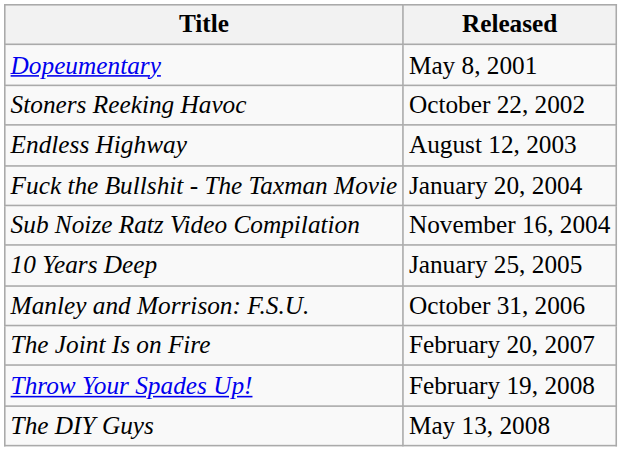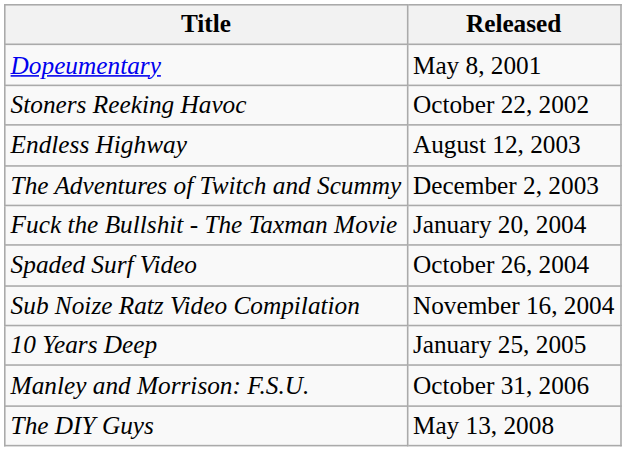+ row: The Adventures of Twitch and Scummy | December 2, 2003
+ row: Spaded Surf Video | October 26, 2004
- row: The Joint Is on Fire | February 20, 2007
- row: Throw Your Spades Up! | February 19, 2008
